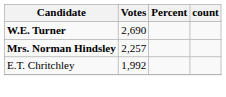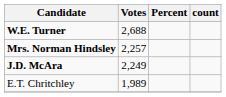W.E. Turner | Votes: 2,690 -> 2,688
+ row: J.D. McAra | 2,249
E.T. Chritchley | Votes: 1,992 -> 1,989
